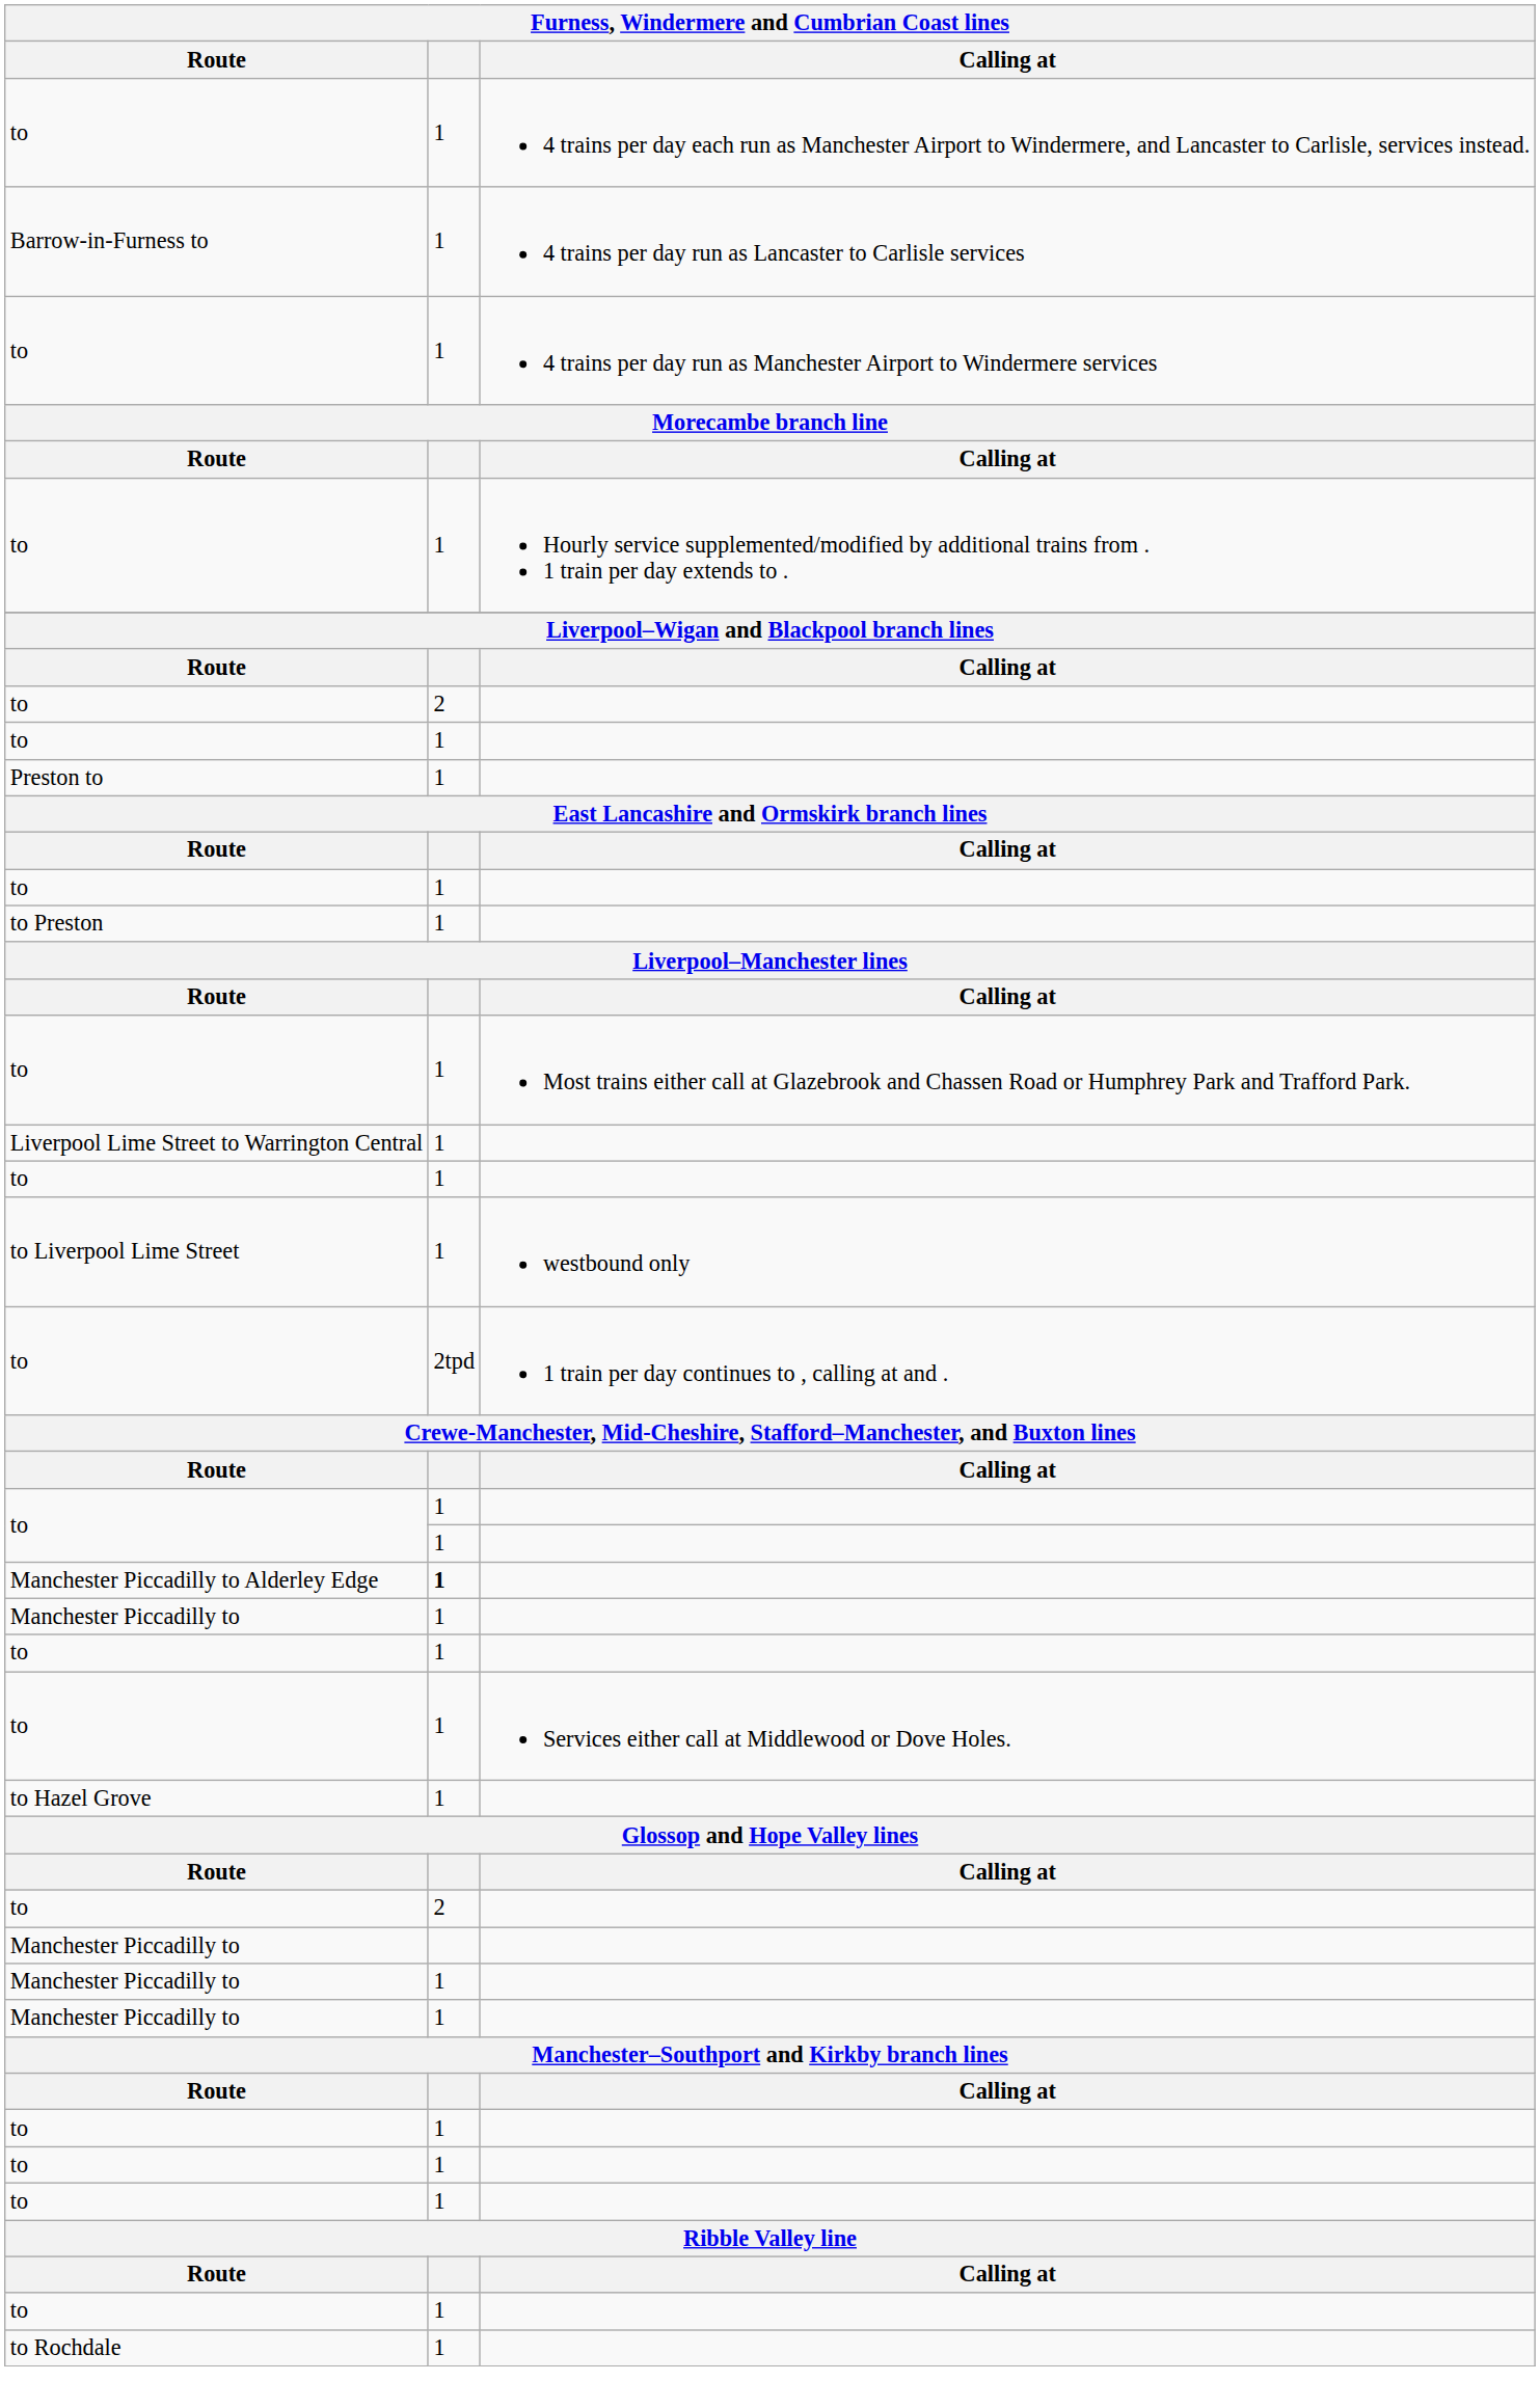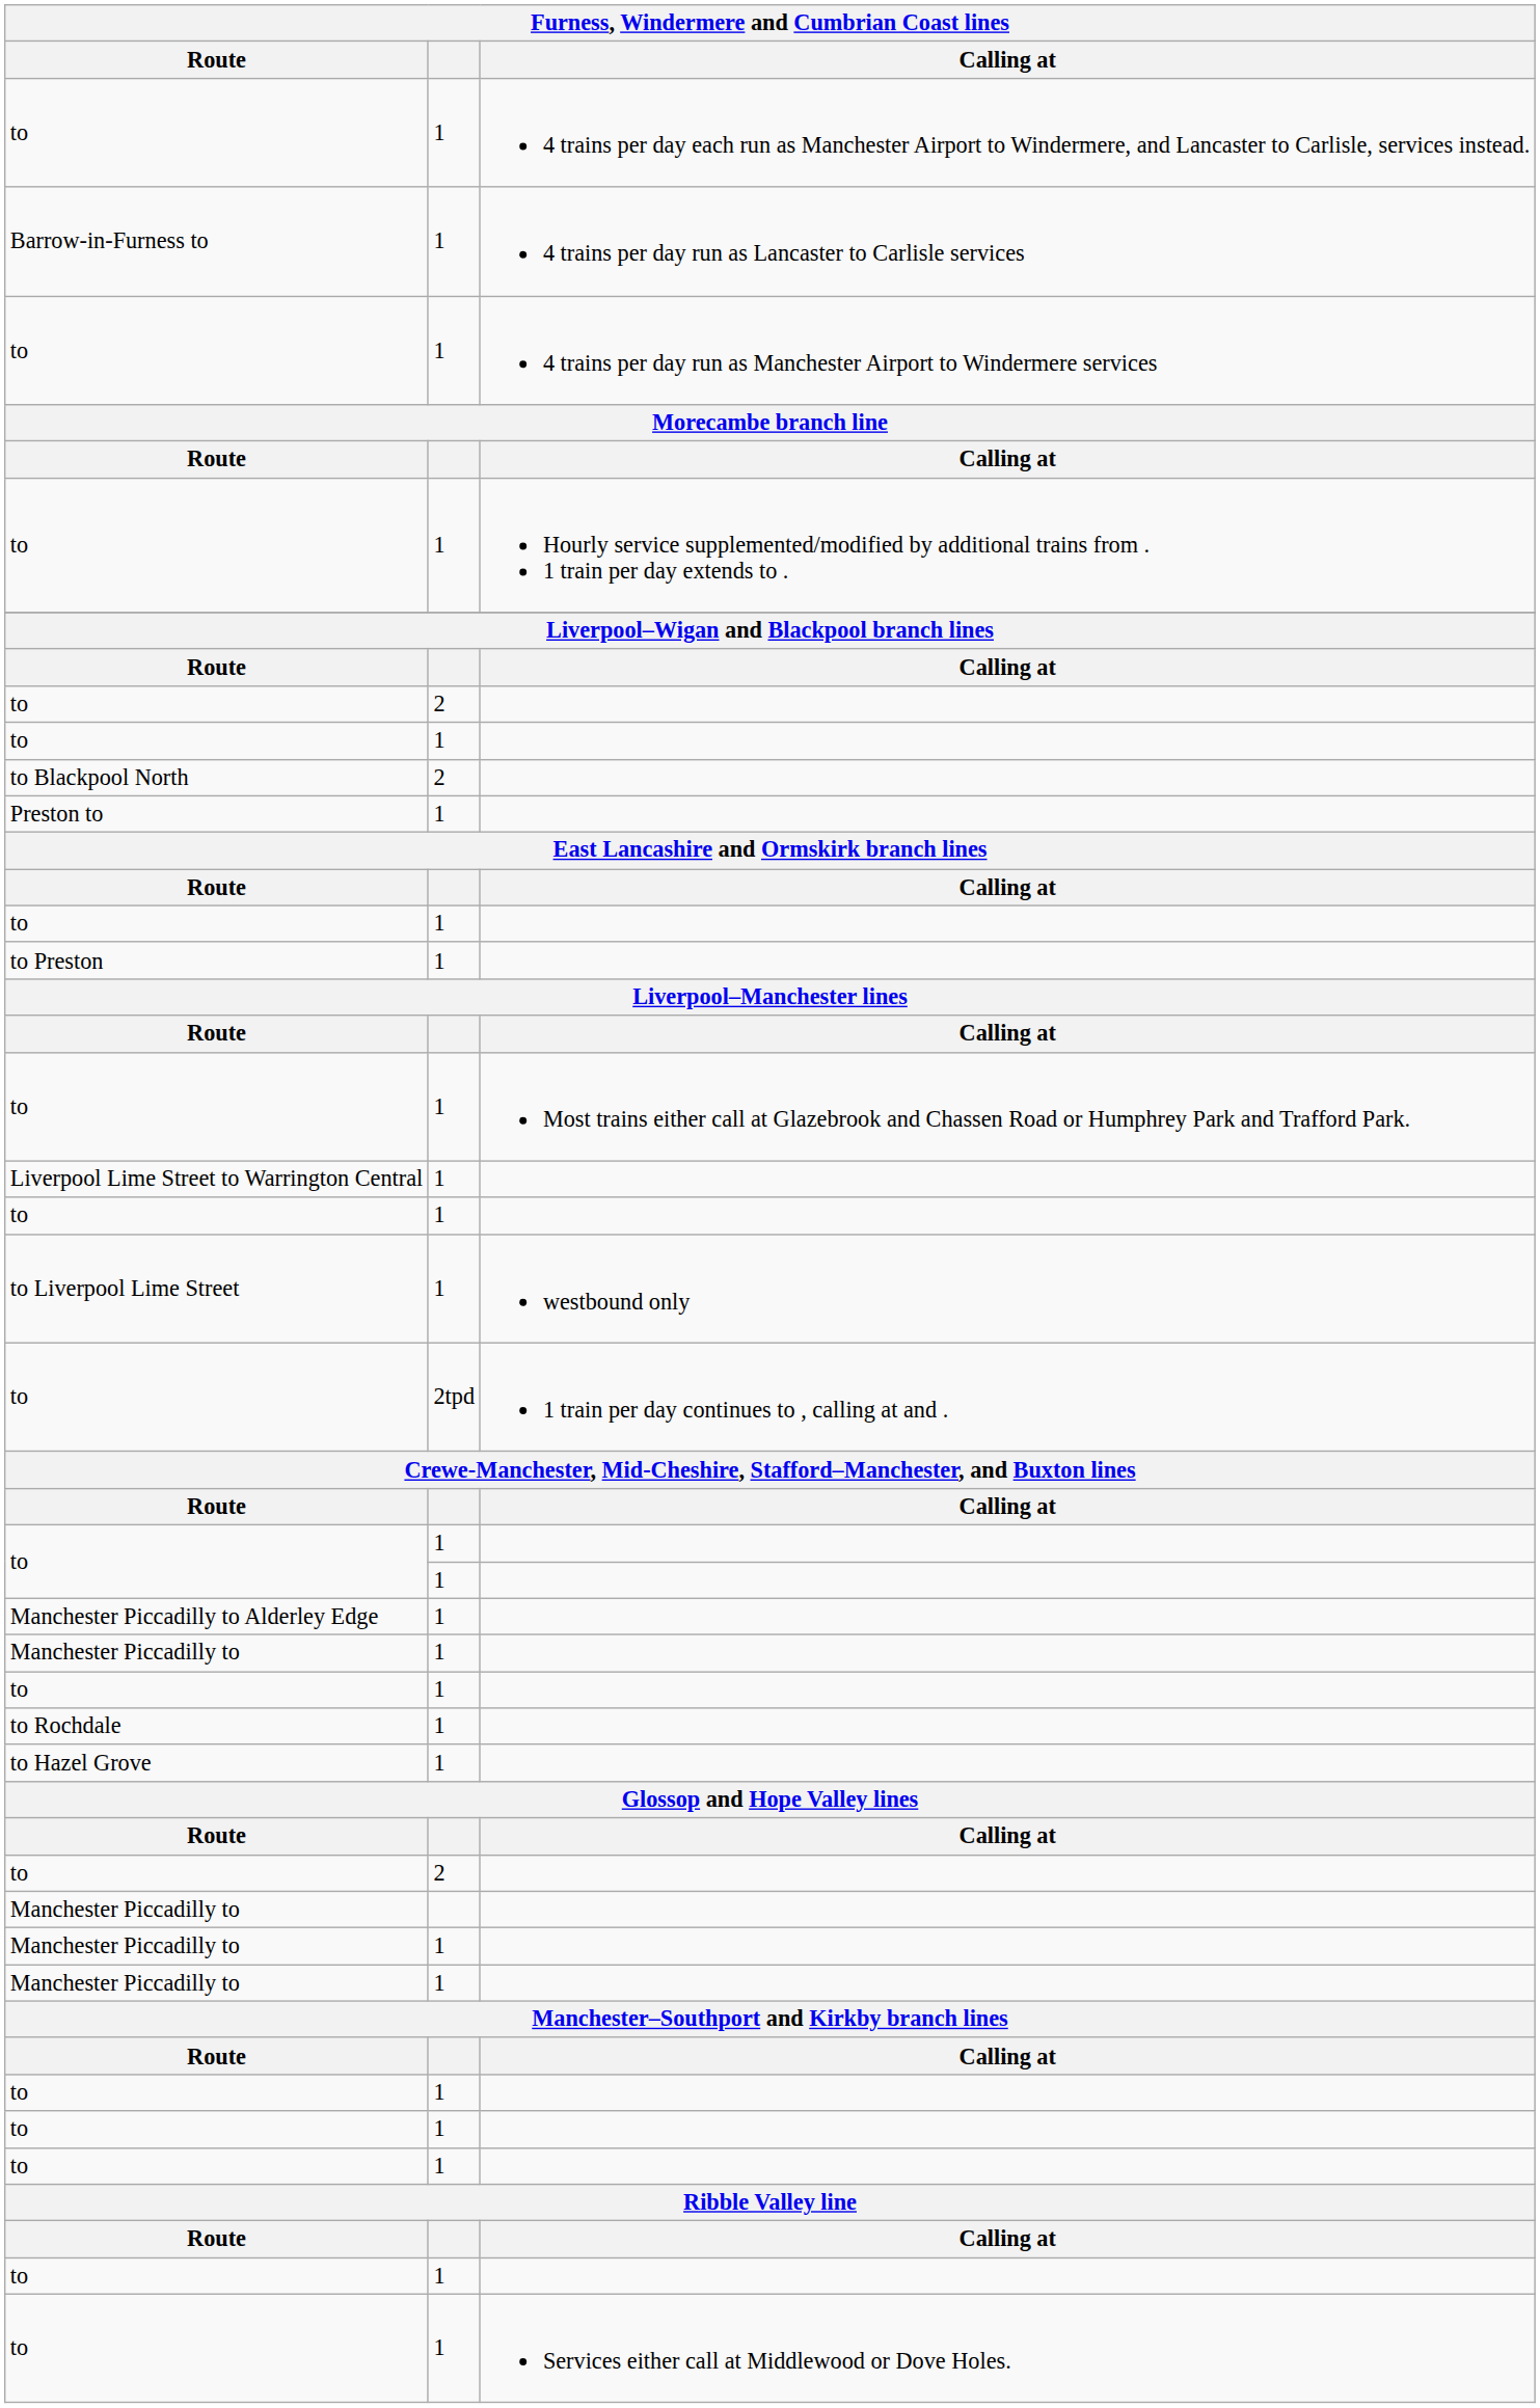+ row: to Blackpool North | 2
Manchester Piccadilly to Alderley Edge | column 2: bold -> normal
rows swapped: to / Services either call at Middlewood or Dove Holes. <-> to Rochdale
